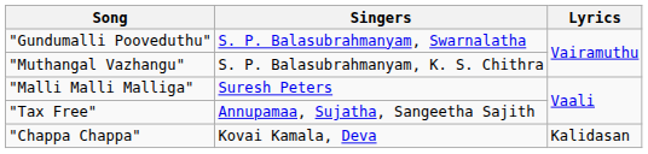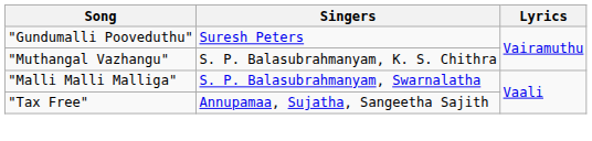"Gundumalli Pooveduthu" | Singers: S. P. Balasubrahmanyam, Swarnalatha -> Suresh Peters
"Malli Malli Malliga" | Singers: Suresh Peters -> S. P. Balasubrahmanyam, Swarnalatha
- row: "Chappa Chappa" | Kovai Kamala, Deva | Kalidasan
